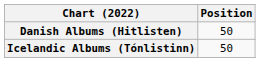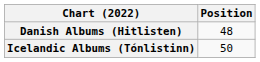Danish Albums (Hitlisten) | Position: 50 -> 48
